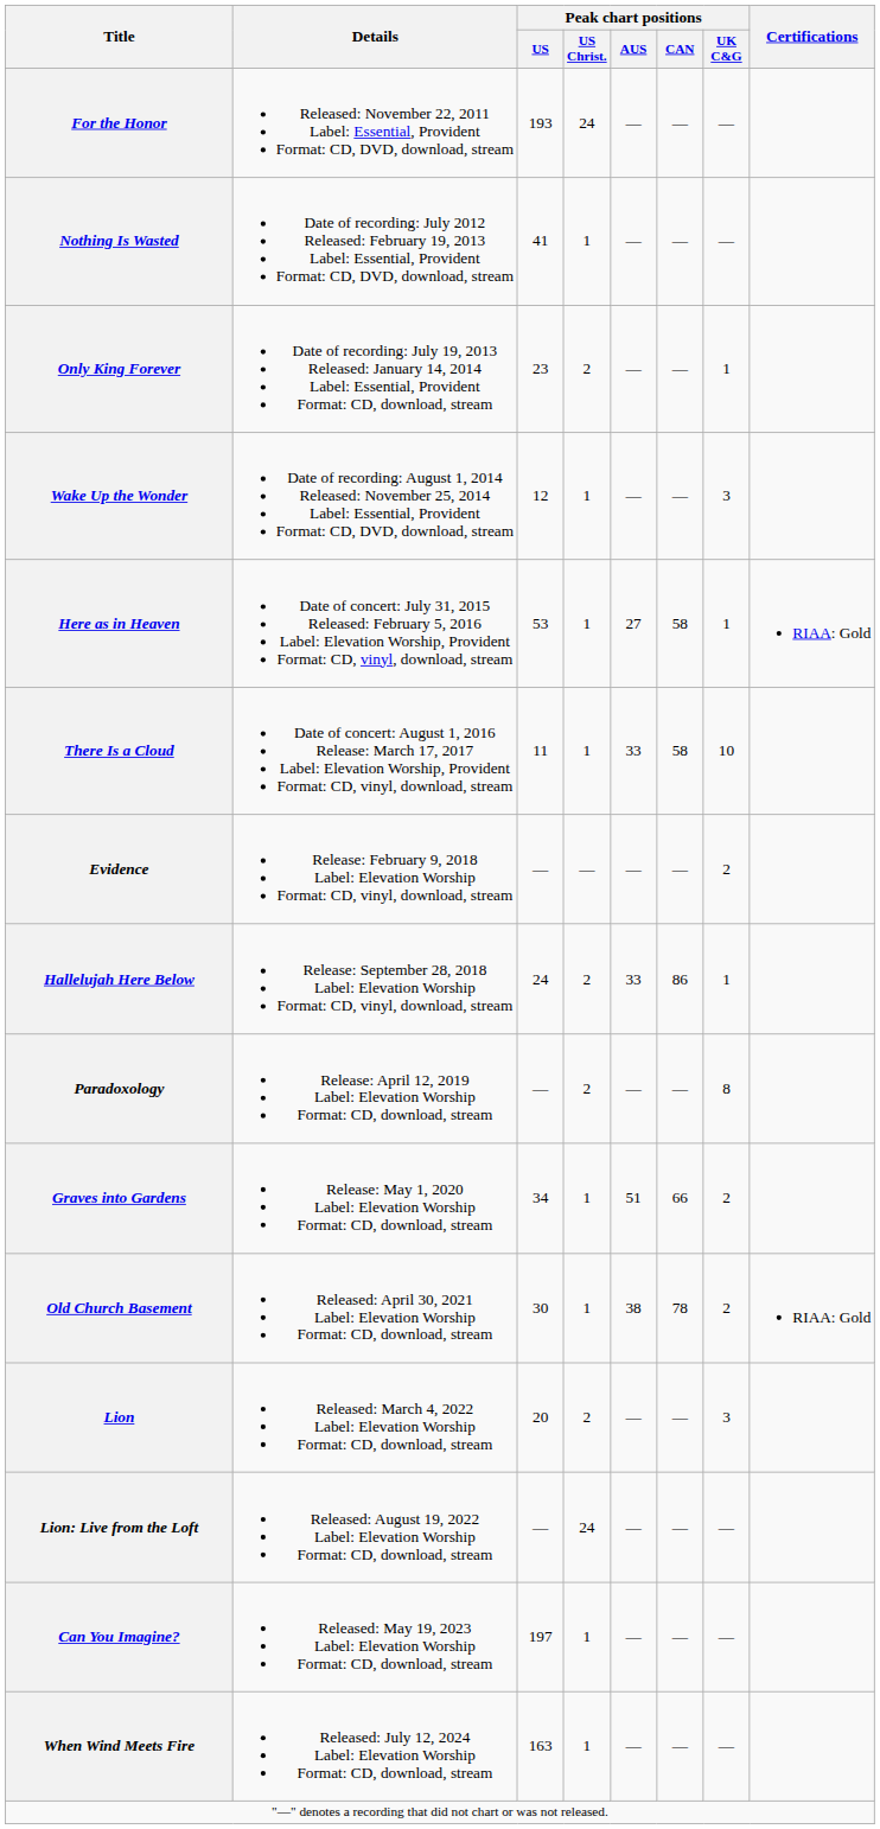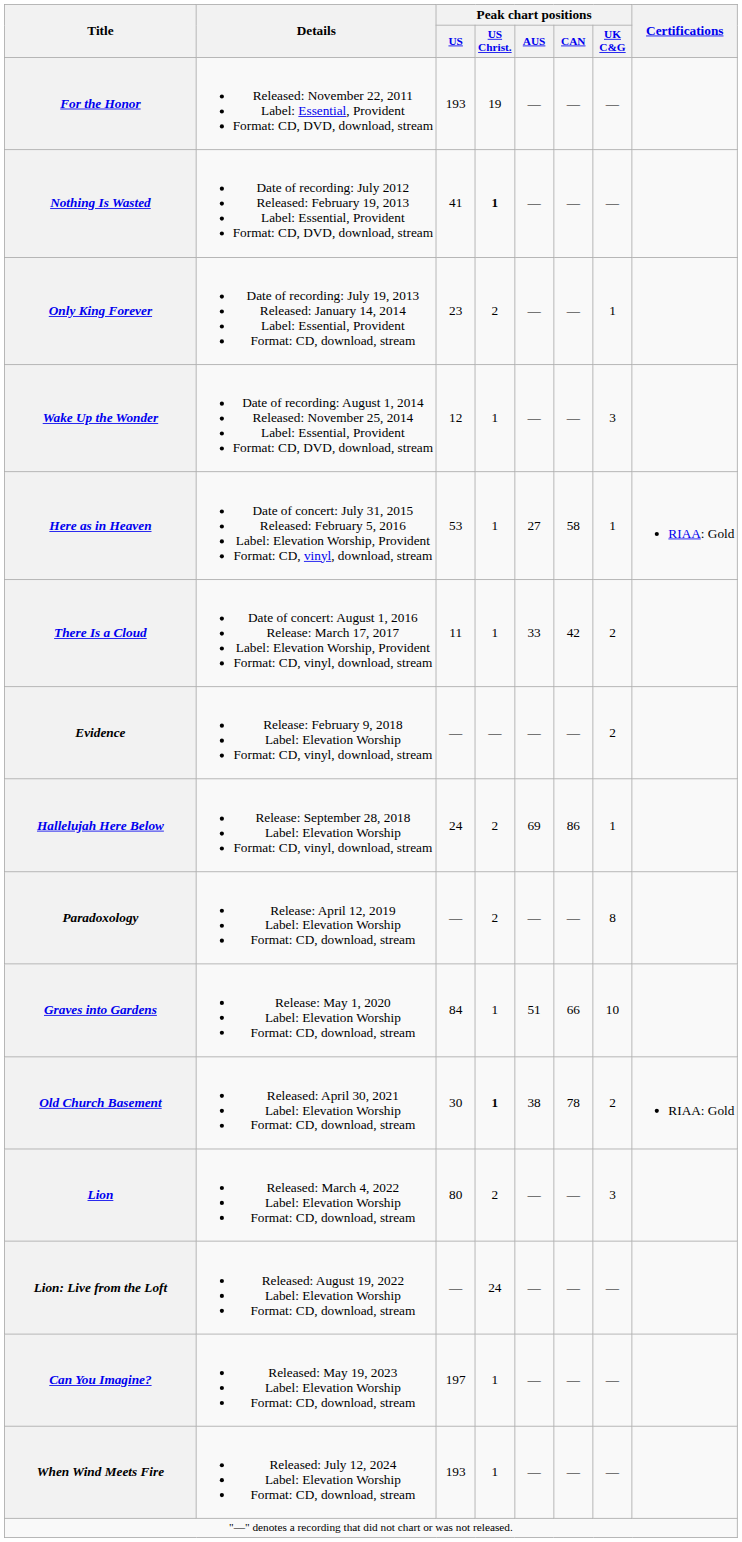For the Honor | Peak chart positions / US Christ.: 24 -> 19
Nothing Is Wasted | Peak chart positions / US Christ.: normal -> bold
There Is a Cloud | Peak chart positions / CAN: 58 -> 42
There Is a Cloud | Peak chart positions / UK C&G: 10 -> 2
Hallelujah Here Below | Peak chart positions / AUS: 33 -> 69
Graves into Gardens | Peak chart positions / US: 34 -> 84
Graves into Gardens | Peak chart positions / UK C&G: 2 -> 10
Old Church Basement | Peak chart positions / US Christ.: normal -> bold
Lion | Peak chart positions / US: 20 -> 80
When Wind Meets Fire | Peak chart positions / US: 163 -> 193
